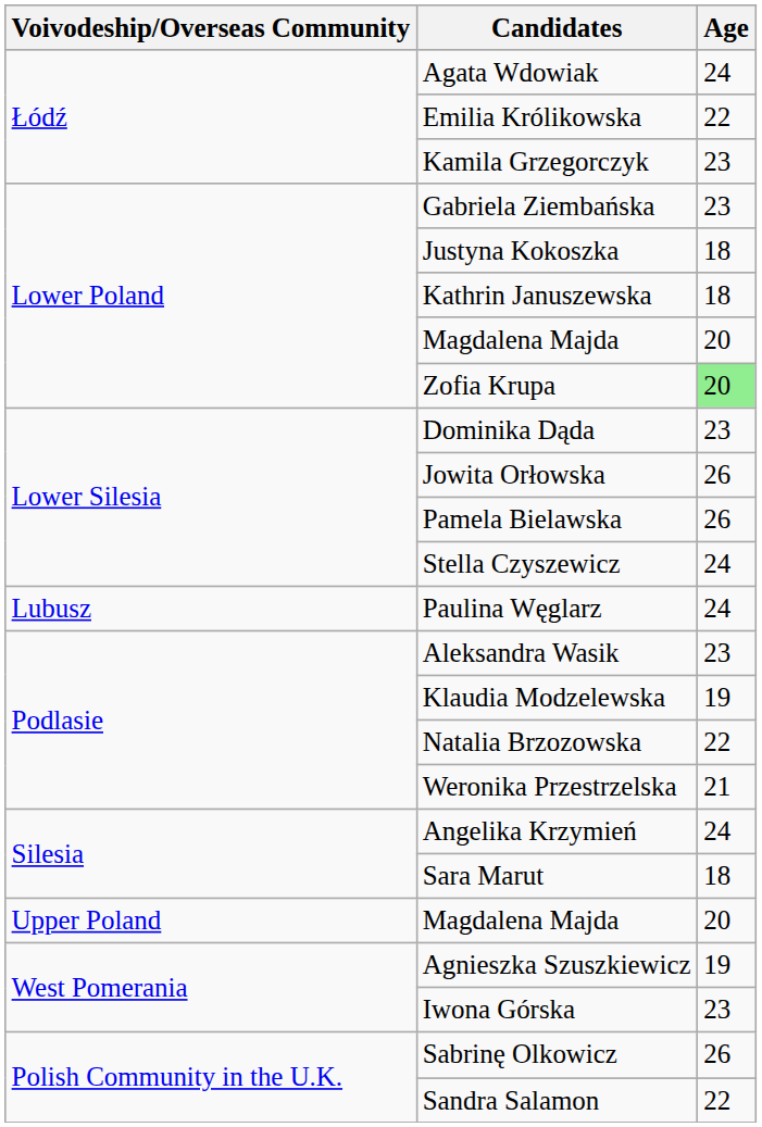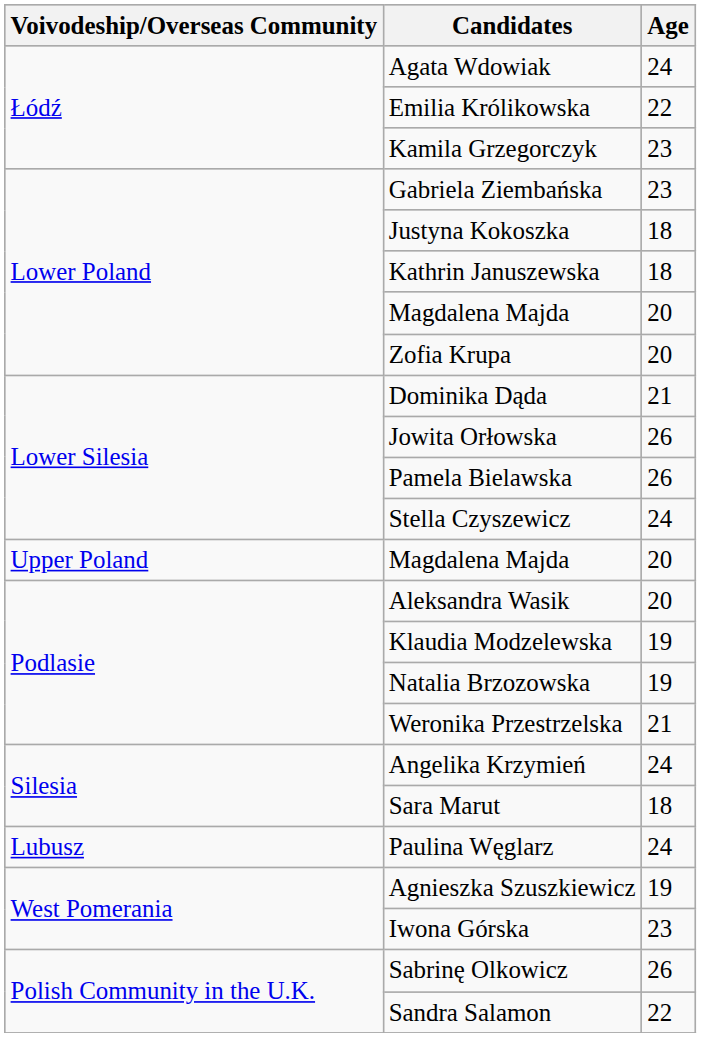Zofia Krupa | Age: lightgreen background -> no background
Dominika Dąda | Age: 23 -> 21
rows swapped: Paulina Węglarz <-> Upper Poland / Magdalena Majda
Aleksandra Wasik | Age: 23 -> 20
Natalia Brzozowska | Age: 22 -> 19
